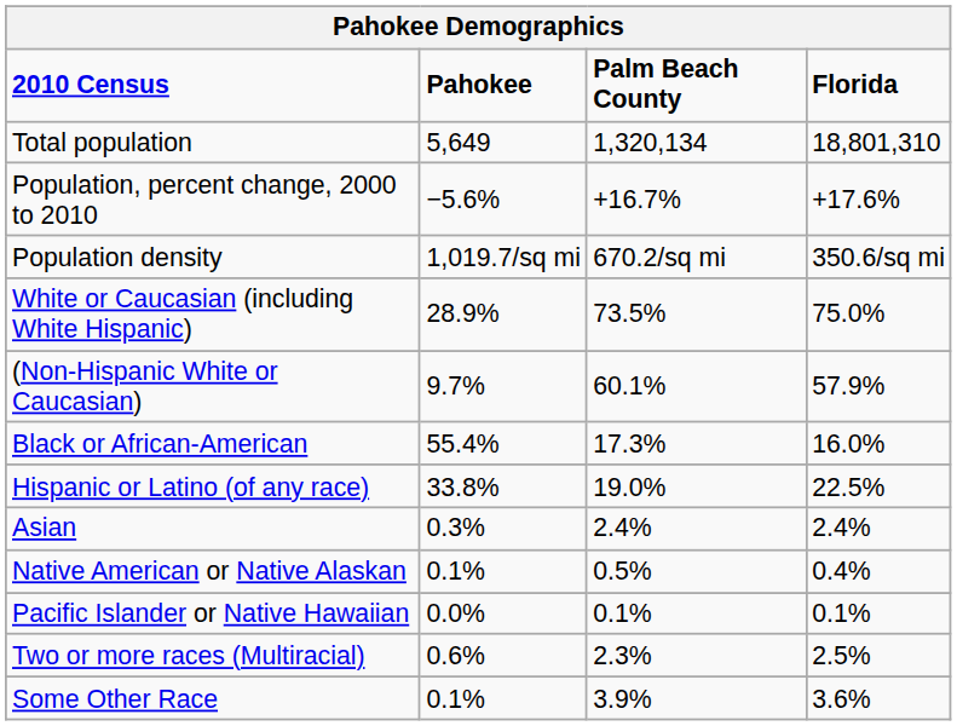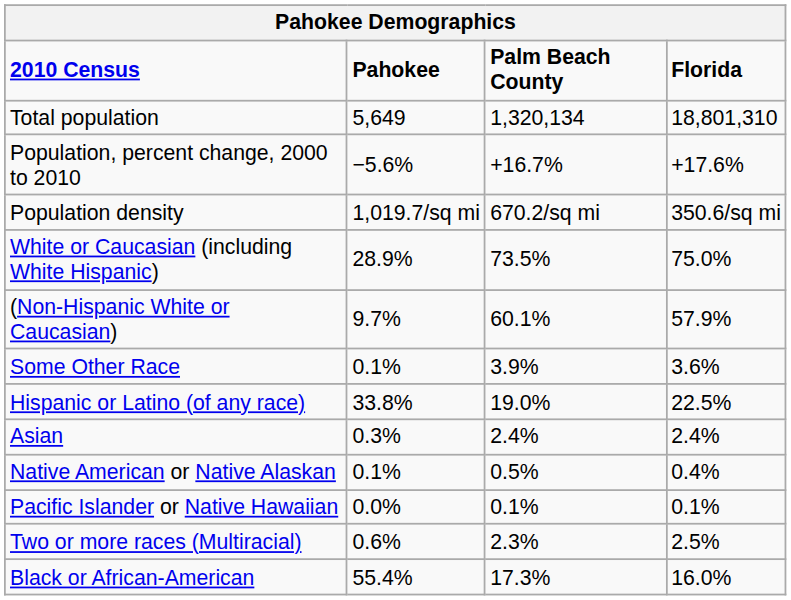rows swapped: Black or African-American <-> Some Other Race
